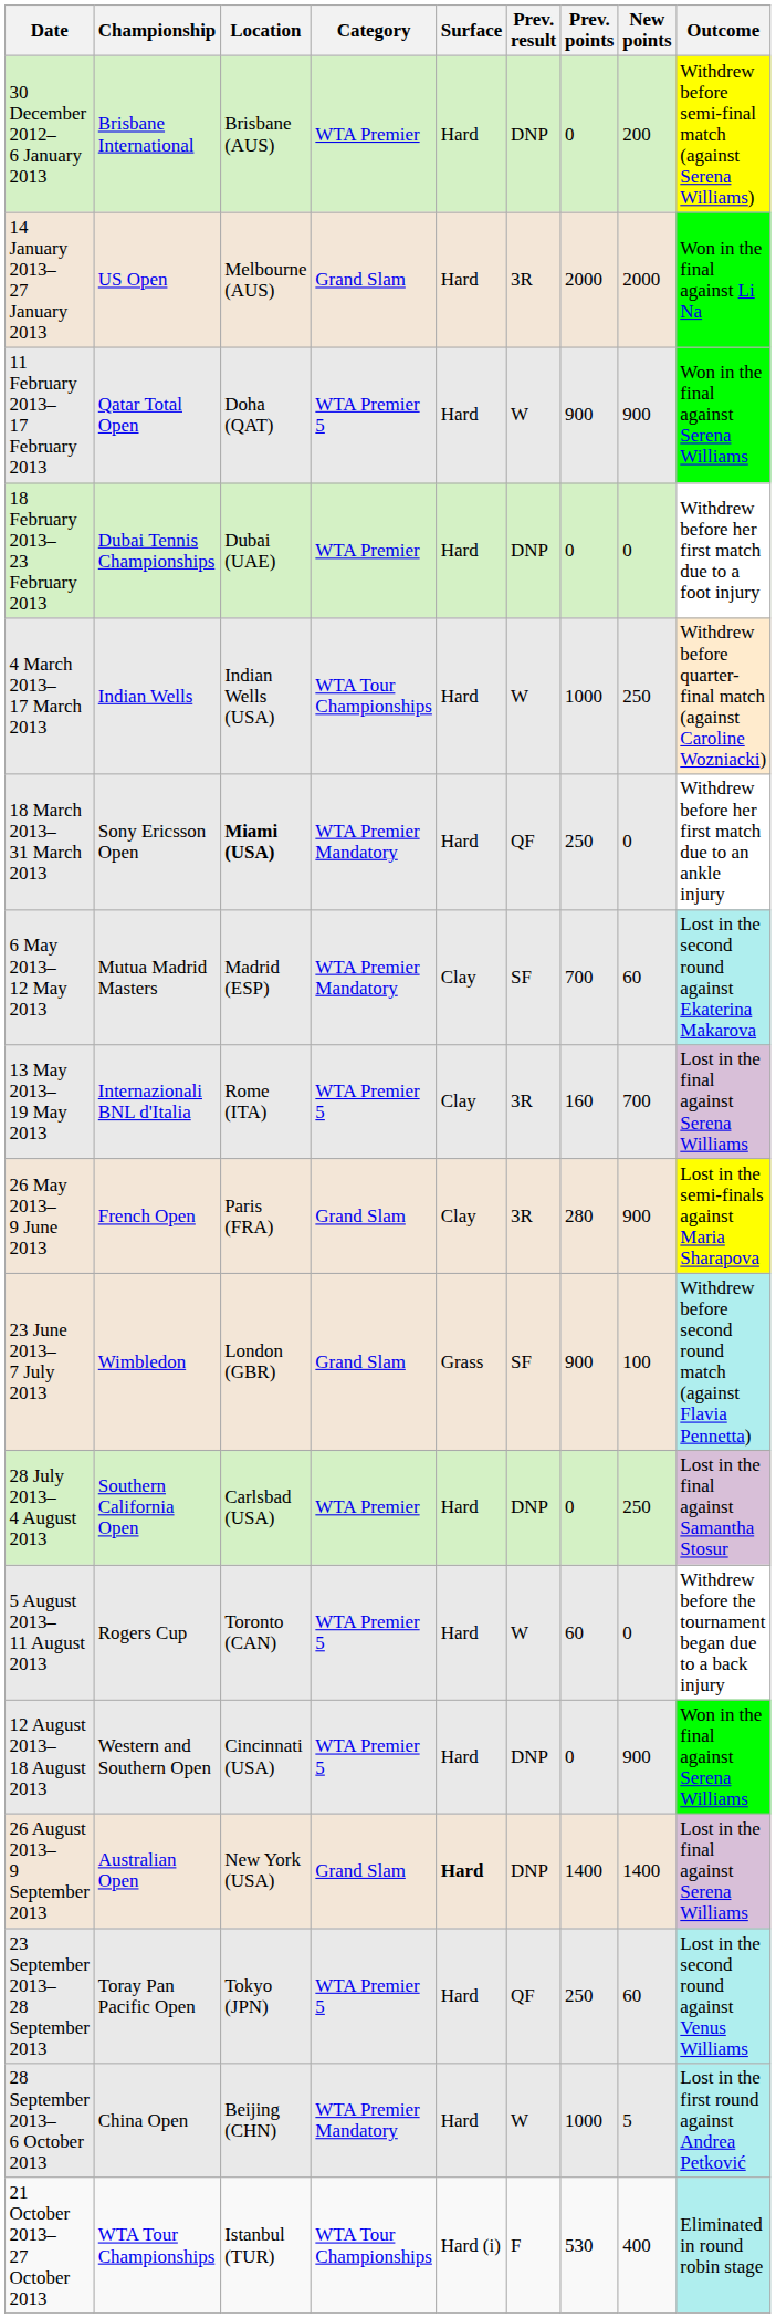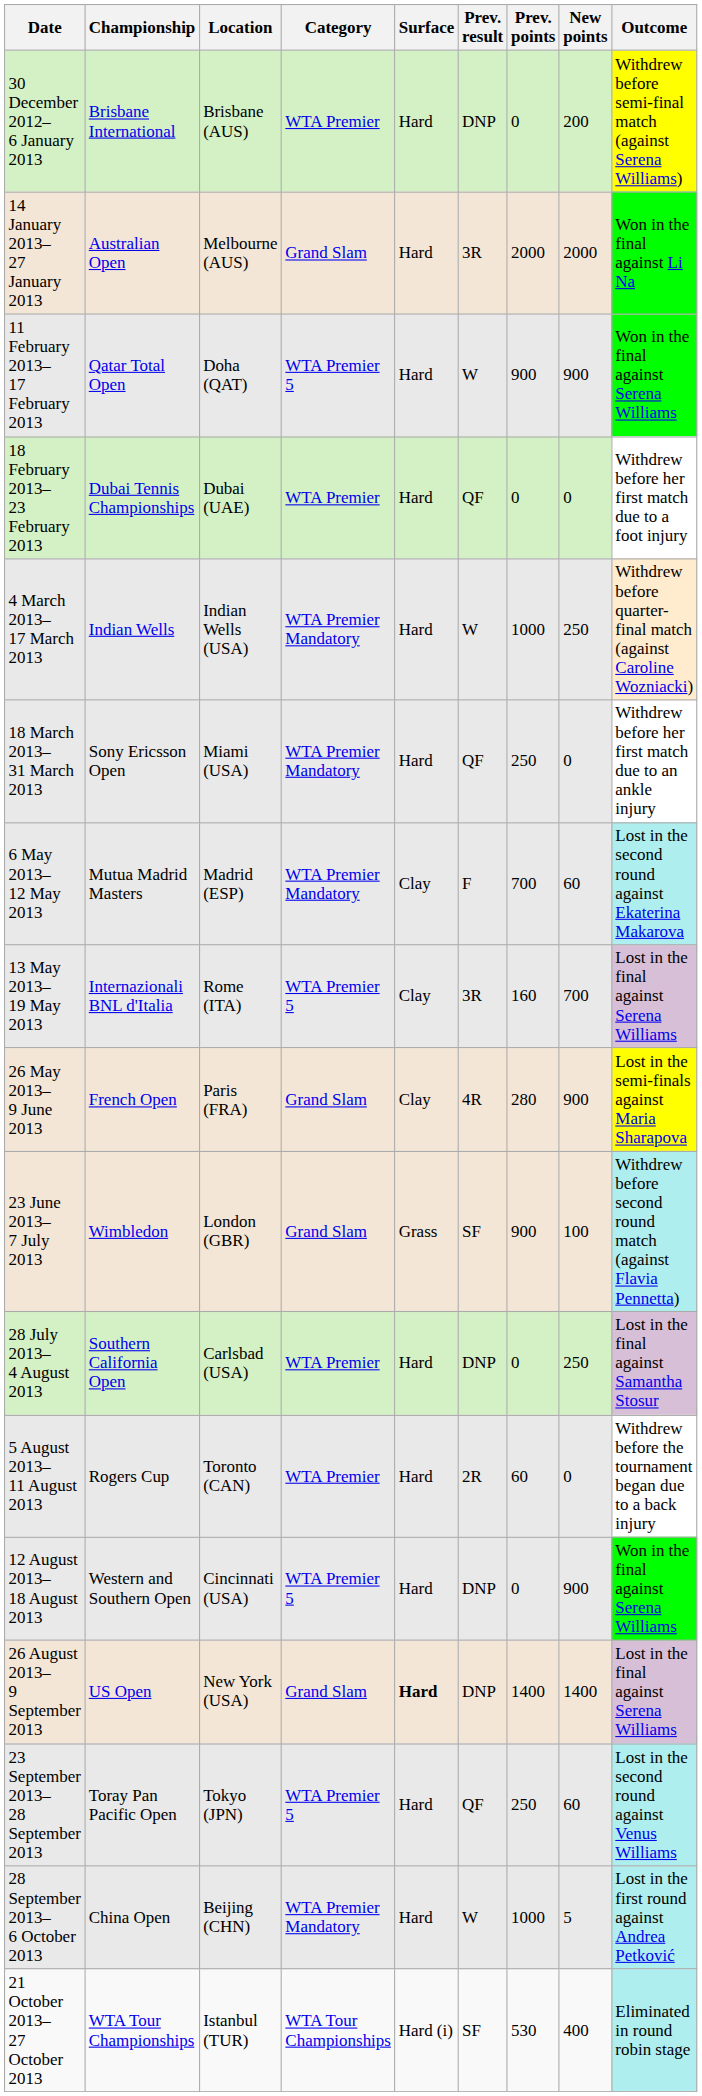14 January 2013– 27 January 2013 | Championship: US Open -> Australian Open
18 February 2013– 23 February 2013 | Prev. result: DNP -> QF
4 March 2013– 17 March 2013 | Category: WTA Tour Championships -> WTA Premier Mandatory
18 March 2013– 31 March 2013 | Location: bold -> normal
6 May 2013– 12 May 2013 | Prev. result: SF -> F
26 May 2013– 9 June 2013 | Prev. result: 3R -> 4R
5 August 2013– 11 August 2013 | Category: WTA Premier 5 -> WTA Premier
5 August 2013– 11 August 2013 | Prev. result: W -> 2R
26 August 2013– 9 September 2013 | Championship: Australian Open -> US Open
21 October 2013– 27 October 2013 | Prev. result: F -> SF
